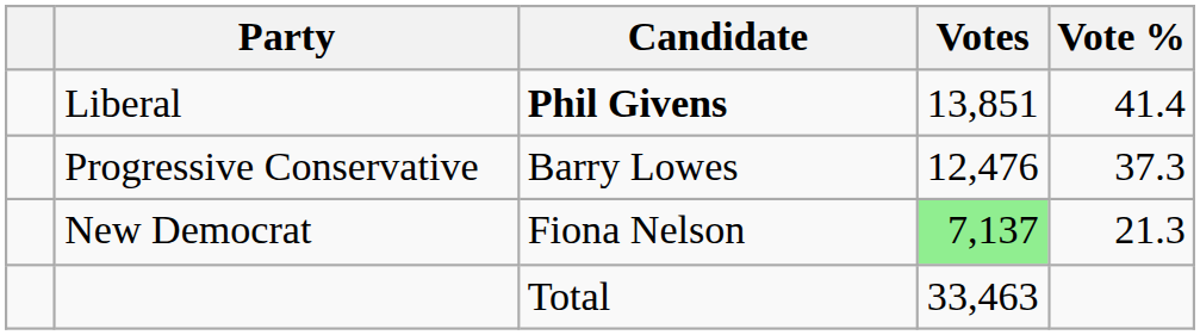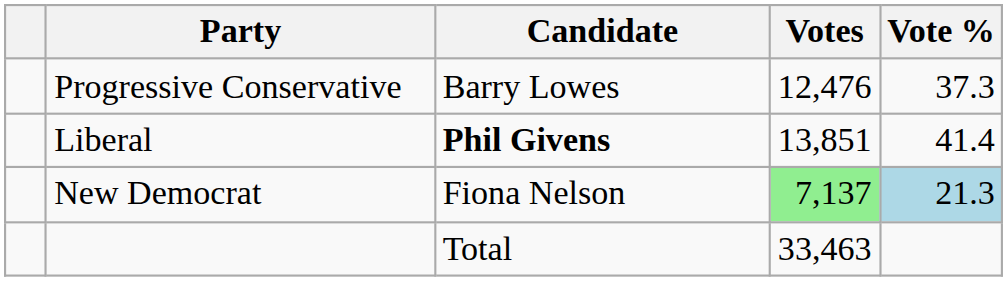rows swapped: Liberal <-> Progressive Conservative
New Democrat | Vote %: no background -> lightblue background
